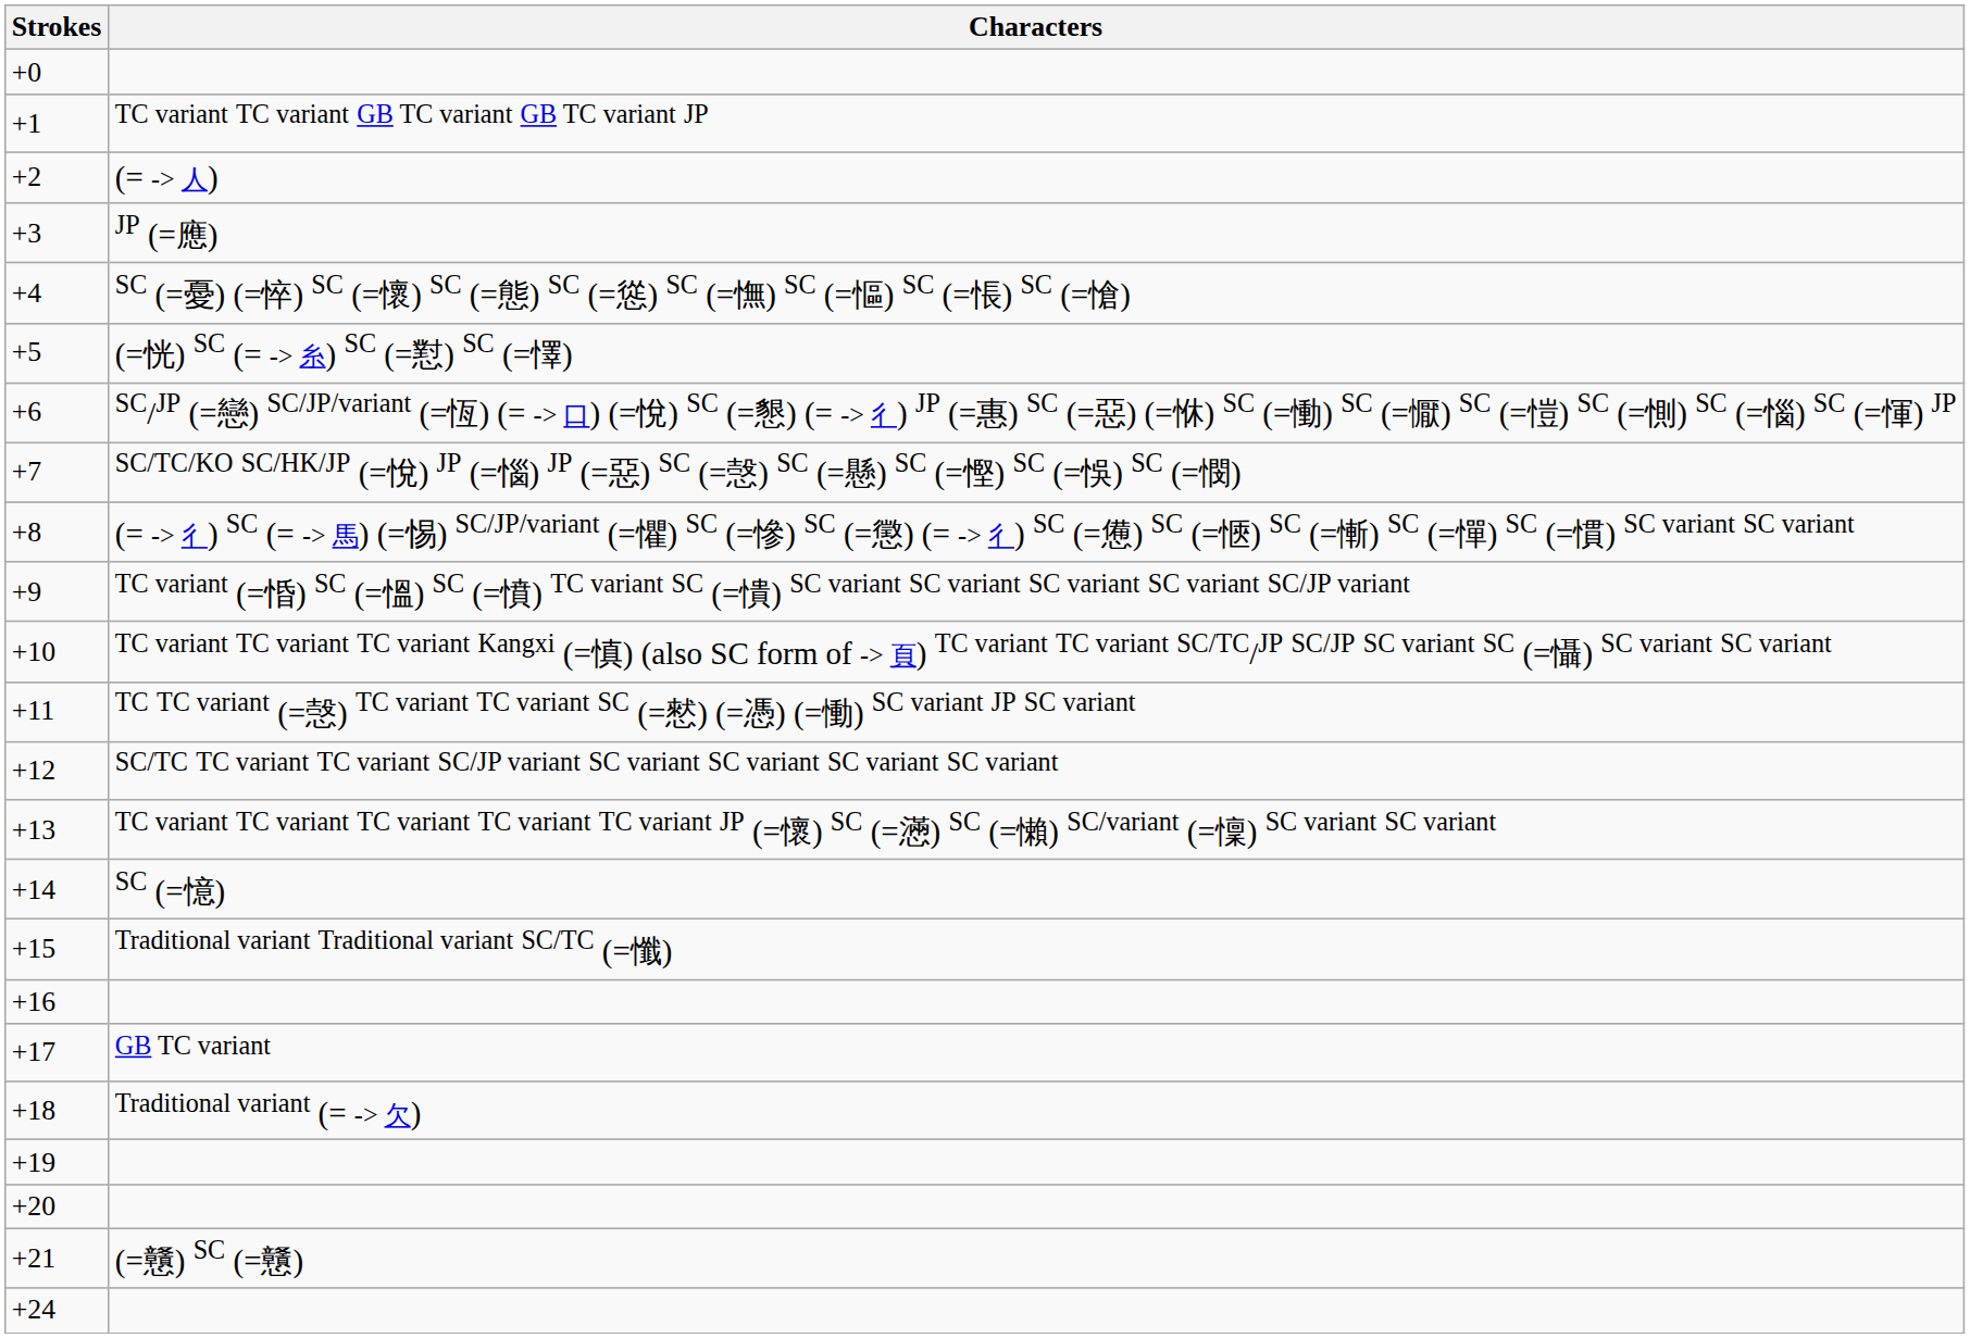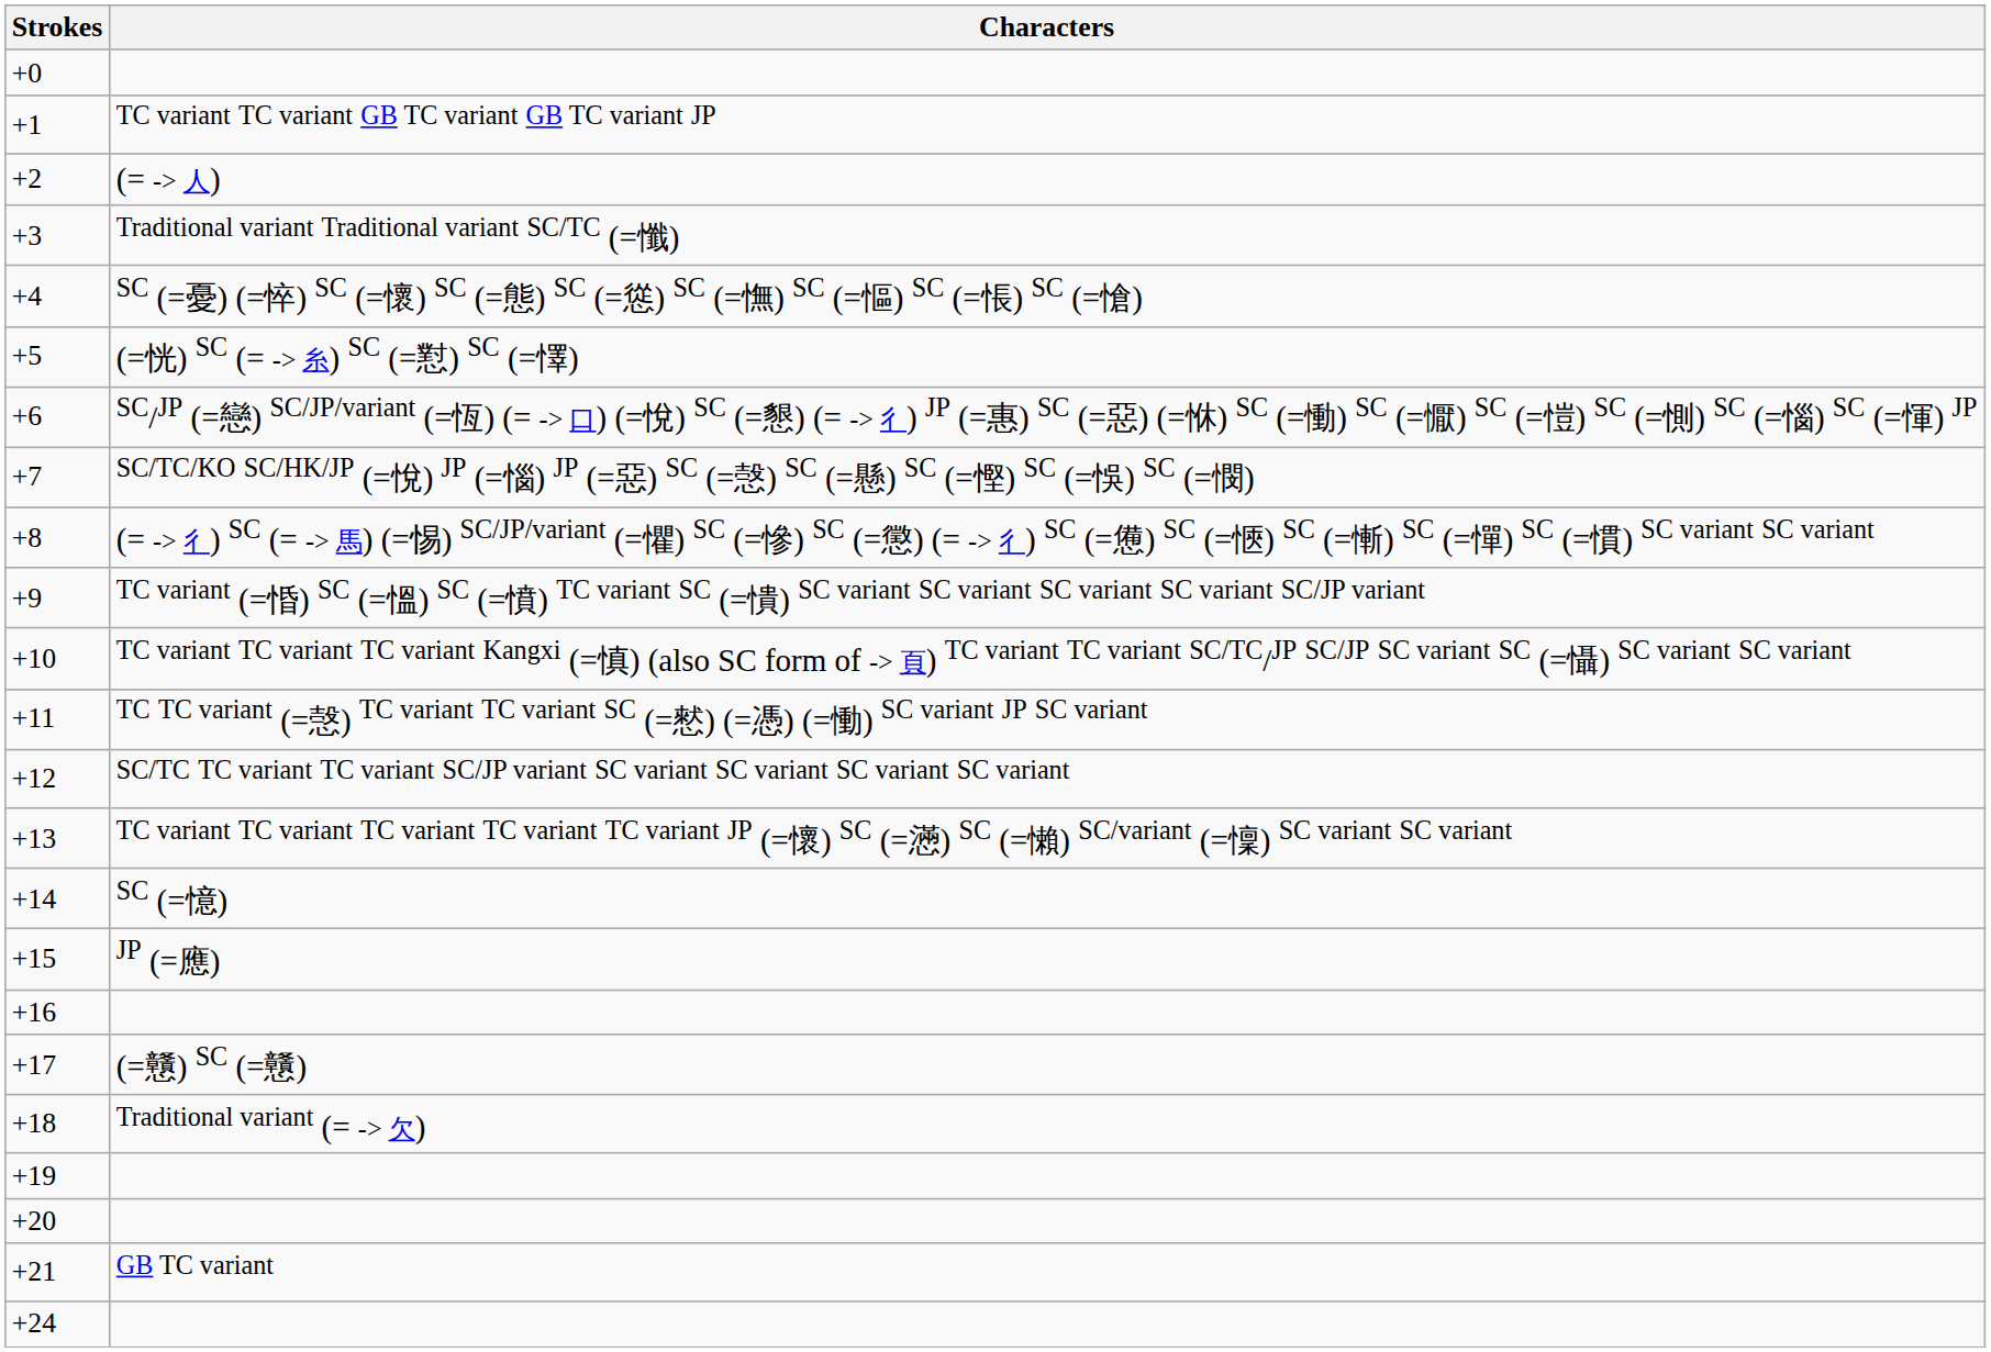+3 | Characters: JP (=應) -> Traditional variant Traditional variant SC/TC (=懺)
+15 | Characters: Traditional variant Traditional variant SC/TC (=懺) -> JP (=應)
+17 | Characters: GB TC variant -> (=戇) SC (=戇)
+21 | Characters: (=戇) SC (=戇) -> GB TC variant
